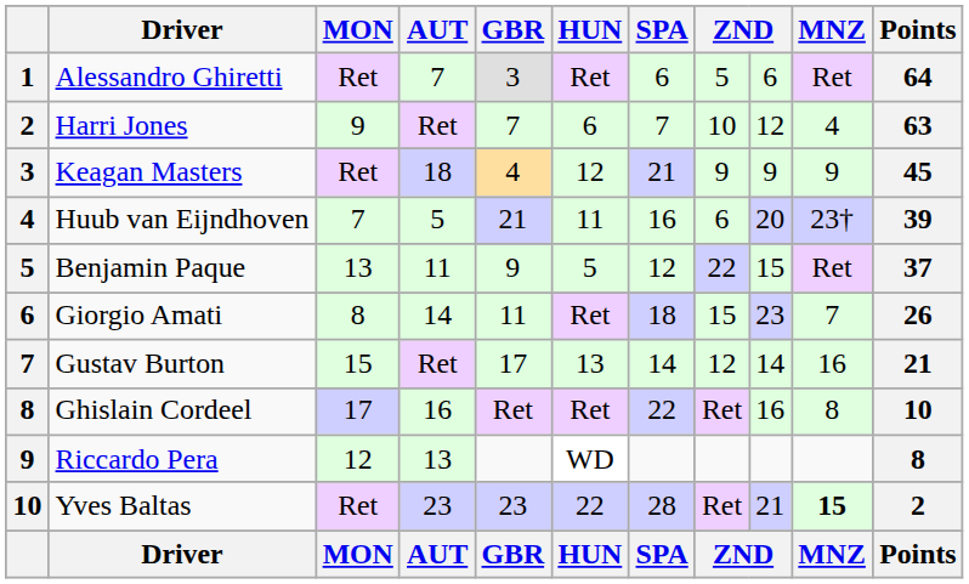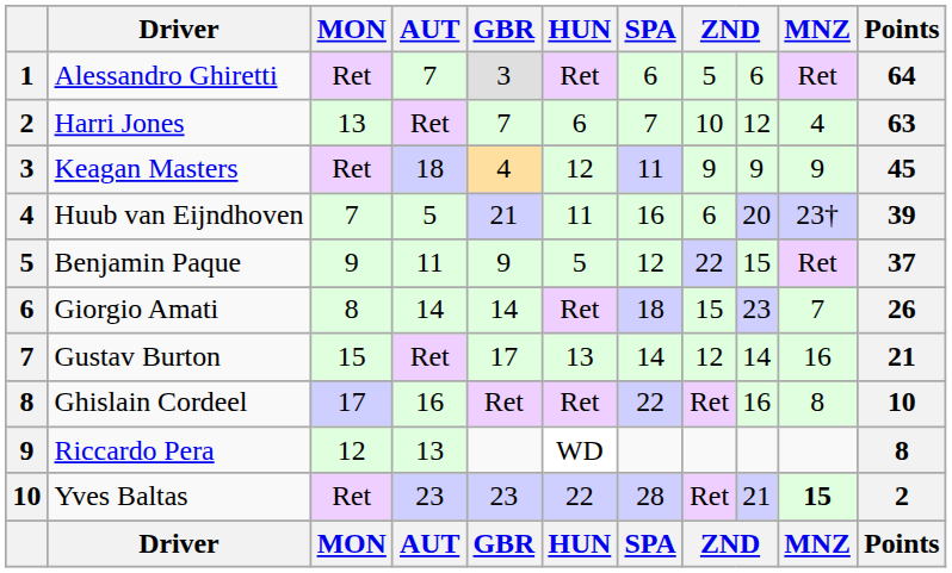Harri Jones | MON: 9 -> 13
Keagan Masters | SPA: 21 -> 11
Benjamin Paque | MON: 13 -> 9
Giorgio Amati | GBR: 11 -> 14
